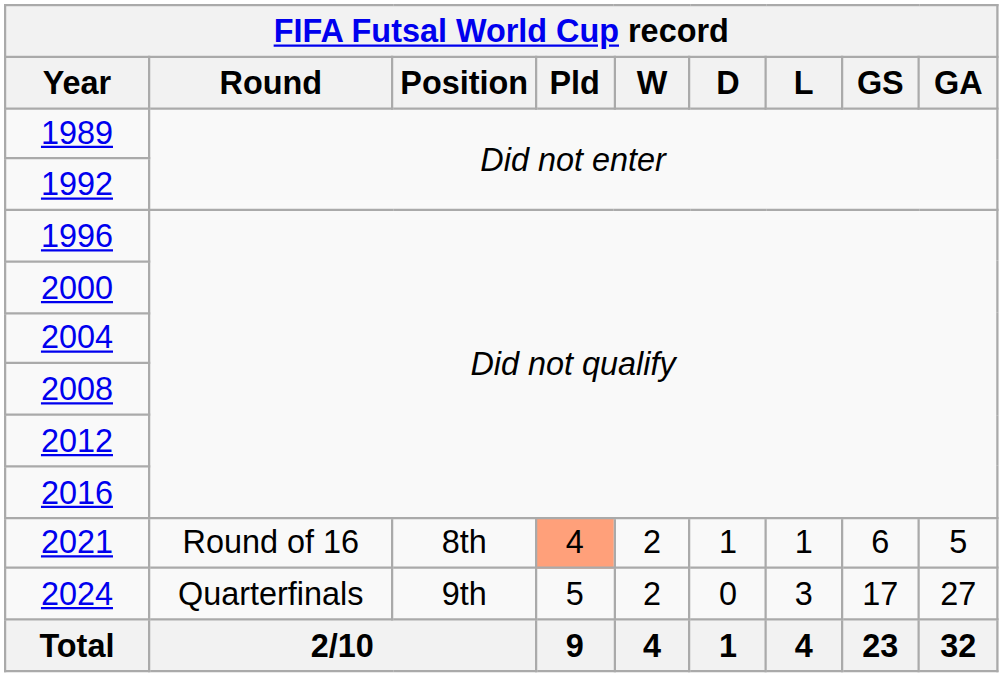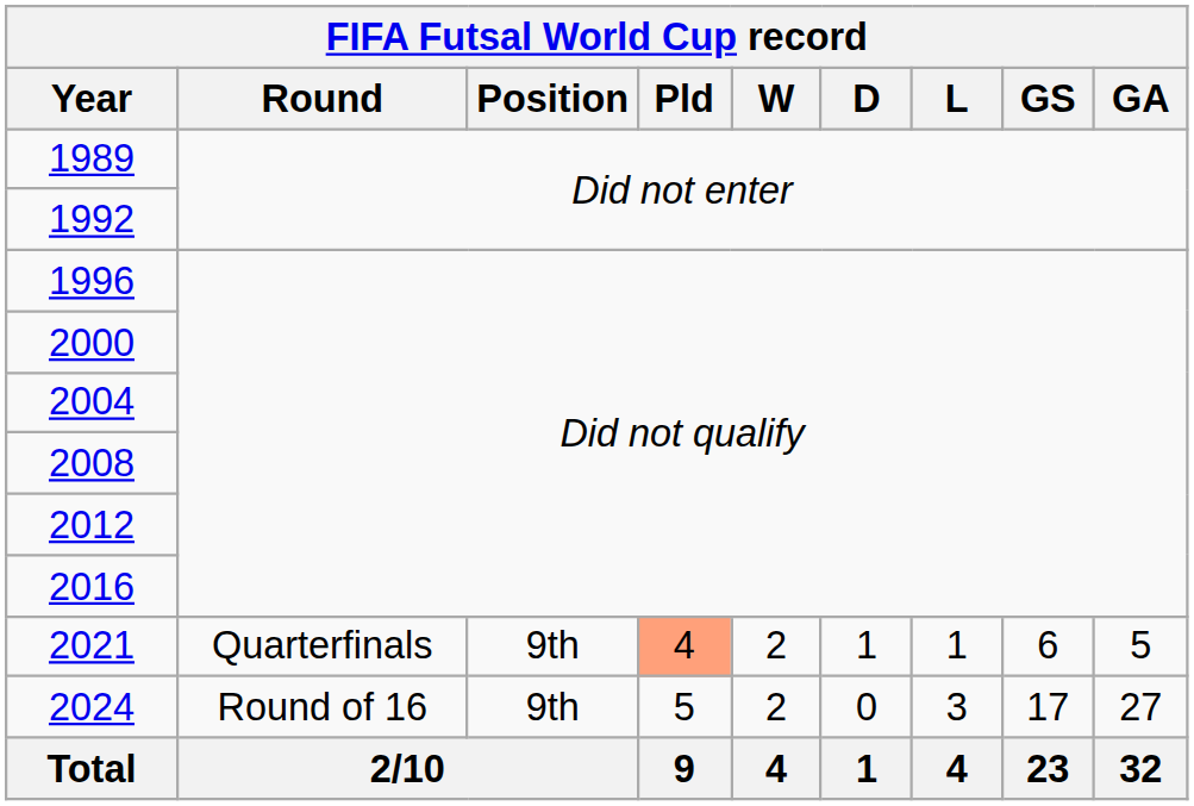2021 | Round: Round of 16 -> Quarterfinals
2021 | Position: 8th -> 9th
2024 | Round: Quarterfinals -> Round of 16
